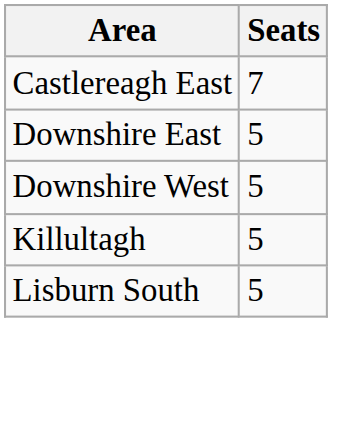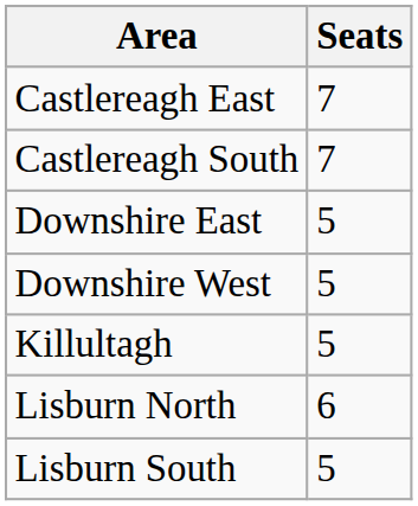+ row: Castlereagh South | 7
+ row: Lisburn North | 6
